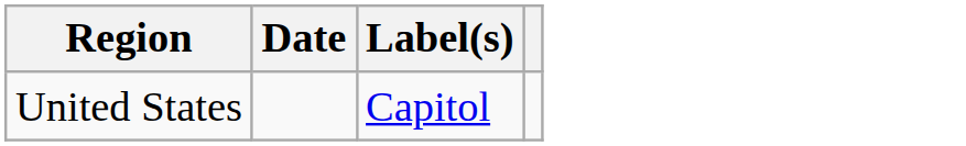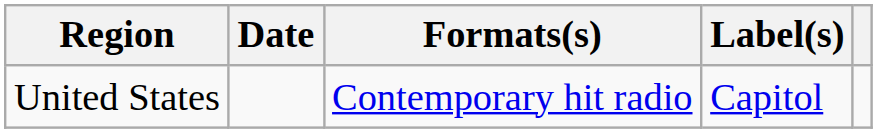+ column: Formats(s) | Contemporary hit radio
